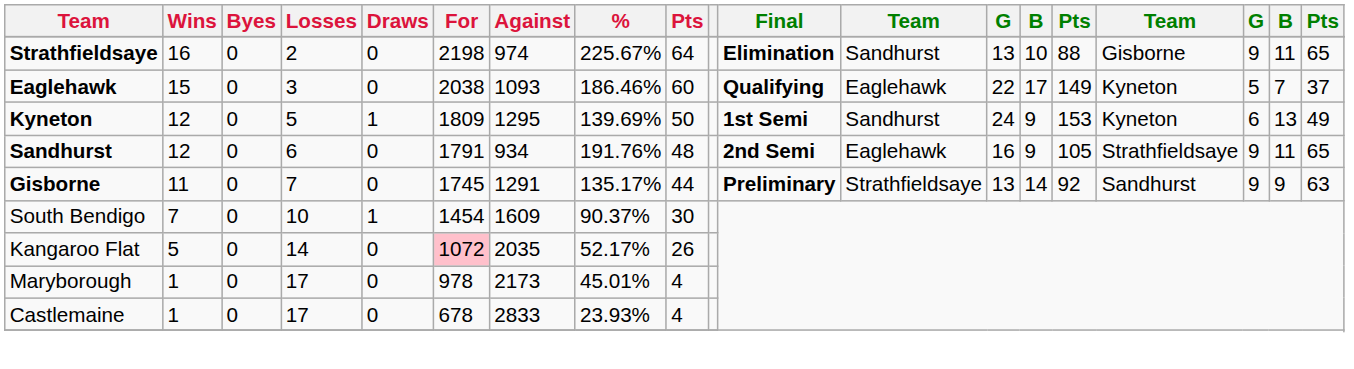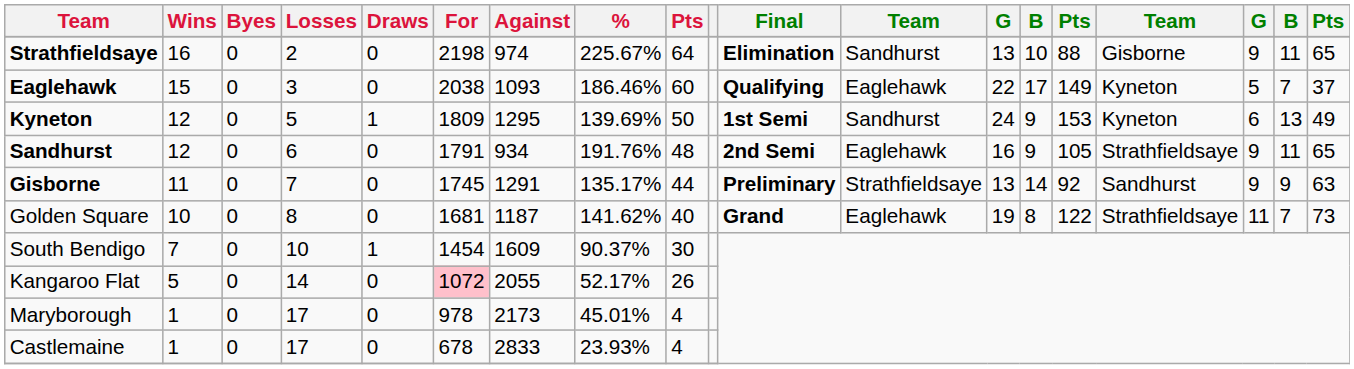+ row: Golden Square | 10 | 0 | 8 | 0 | 1681 | 1187 | 141.62% | 40 | Grand | Eaglehawk | 19 | 8 | 122 | Strathfieldsaye | 11 | 7 | 73
Kangaroo Flat | Against: 2035 -> 2055
